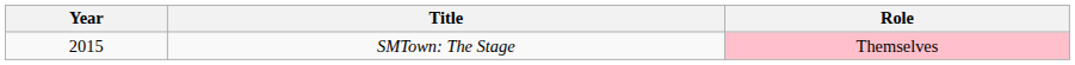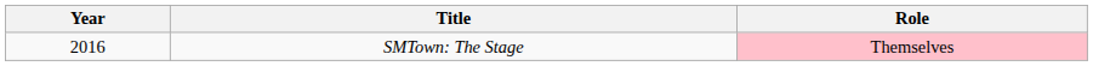SMTown: The Stage | Year: 2015 -> 2016
